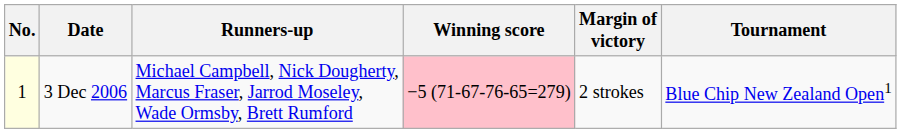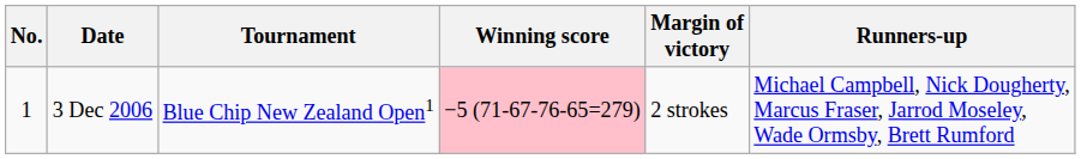columns swapped: Tournament <-> Runners-up
3 Dec 2006 | No.: lightyellow background -> no background
